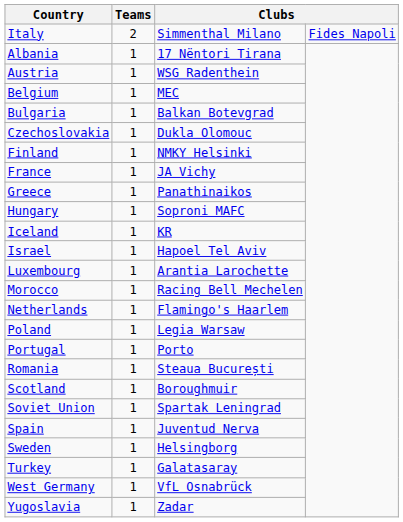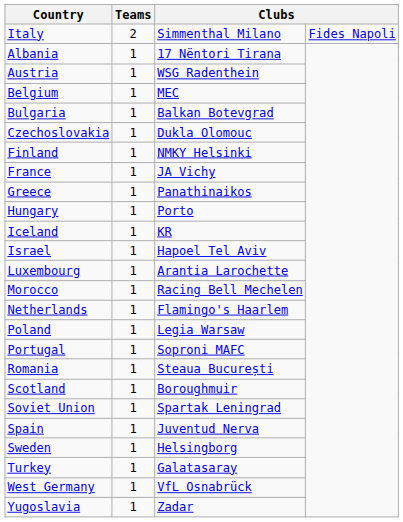Hungary | column 3: Soproni MAFC -> Porto
Portugal | column 3: Porto -> Soproni MAFC
